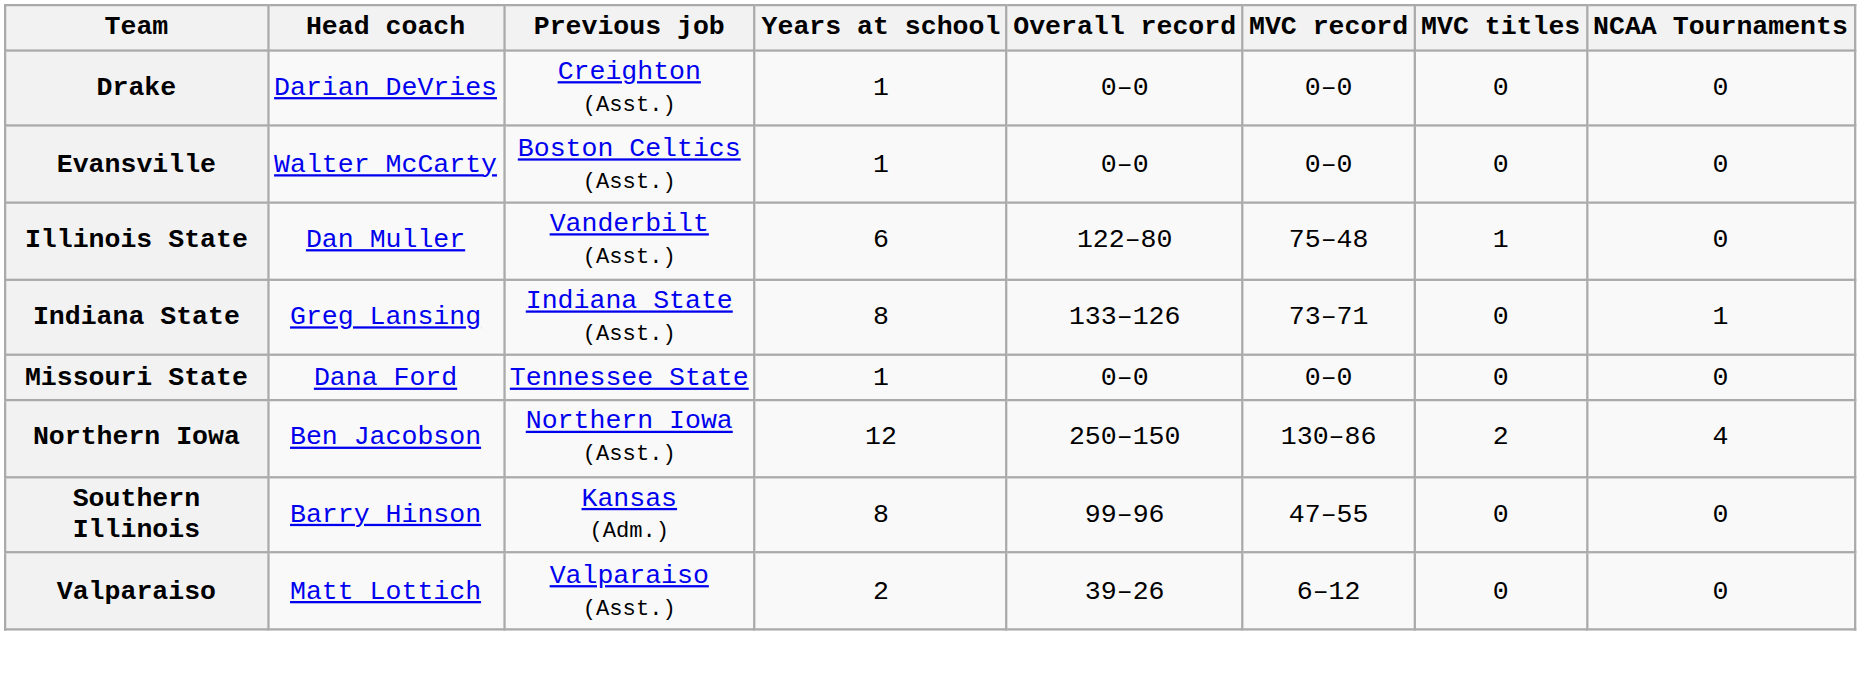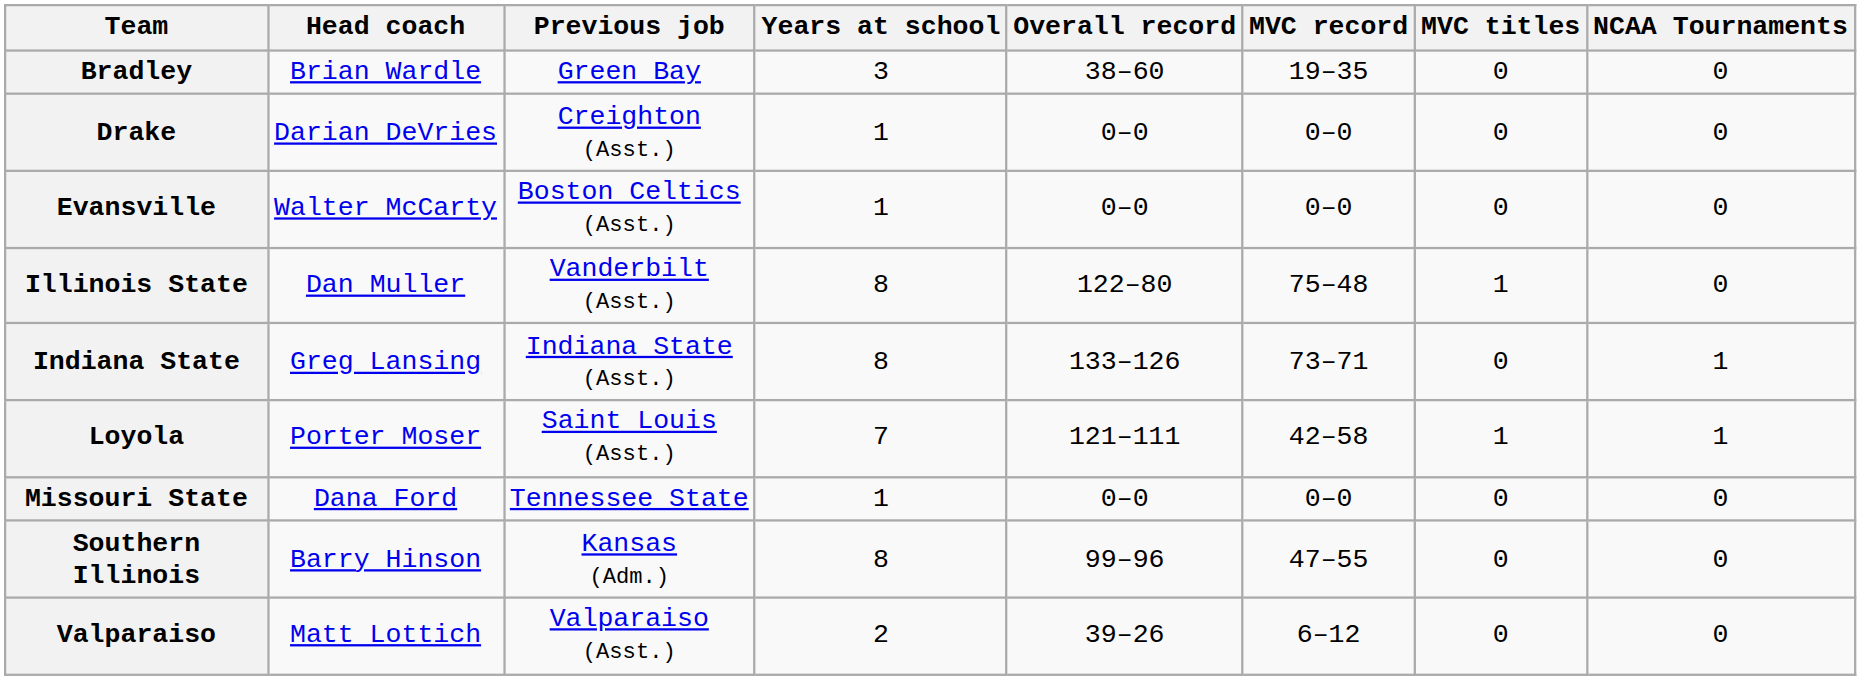+ row: Bradley | Brian Wardle | Green Bay | 3 | 38–60 | 19–35 | 0 | 0
Illinois State | Years at school: 6 -> 8
+ row: Loyola | Porter Moser | Saint Louis (Asst.) | 7 | 121–111 | 42–58 | 1 | 1
- row: Northern Iowa | Ben Jacobson | Northern Iowa (Asst.) | 12 | 250–150 | 130–86 | 2 | 4
